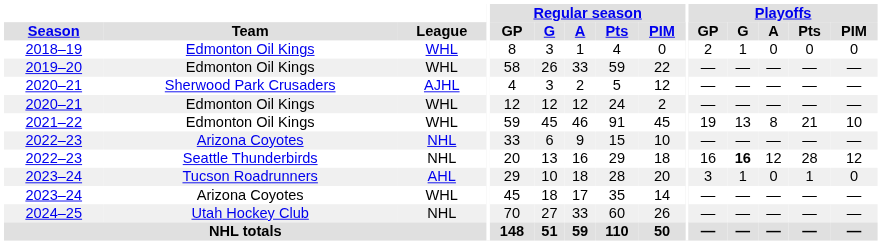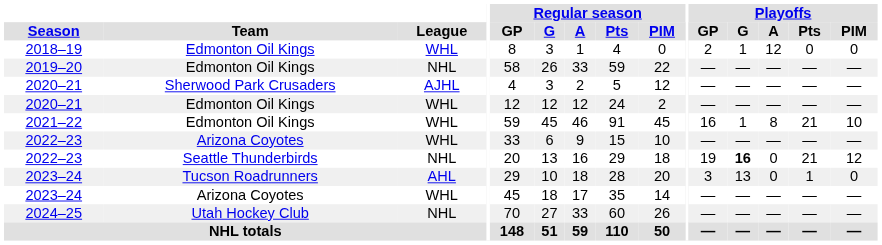2018–19 | Playoffs / A: 0 -> 12
2019–20 | League: WHL -> NHL
2021–22 | Playoffs / GP: 19 -> 16
2021–22 | Playoffs / G: 13 -> 1
2022–23 / Arizona Coyotes | League: NHL -> WHL
2022–23 / Seattle Thunderbirds | Playoffs / GP: 16 -> 19
2022–23 / Seattle Thunderbirds | Playoffs / A: 12 -> 0
2022–23 / Seattle Thunderbirds | Playoffs / Pts: 28 -> 21
2023–24 / Tucson Roadrunners | Playoffs / G: 1 -> 13
